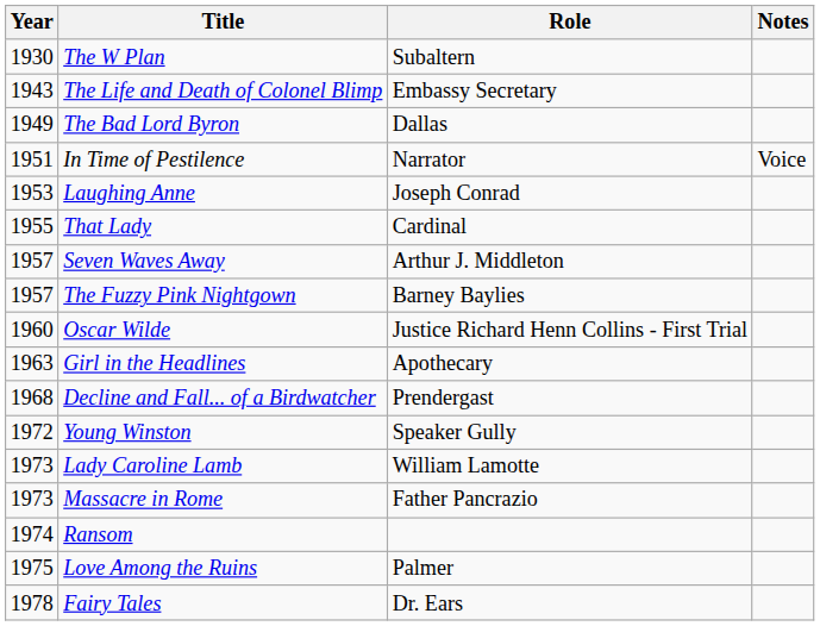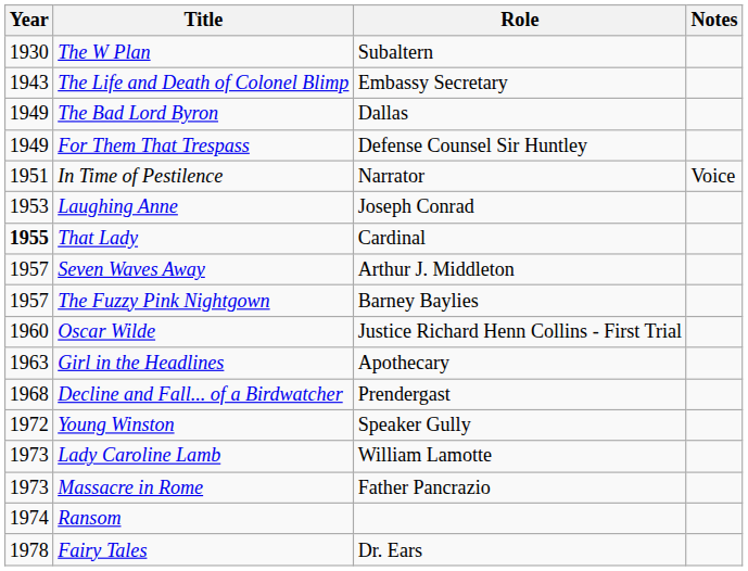+ row: 1949 | For Them That Trespass | Defense Counsel Sir Huntley
That Lady | Year: normal -> bold
- row: 1975 | Love Among the Ruins | Palmer
